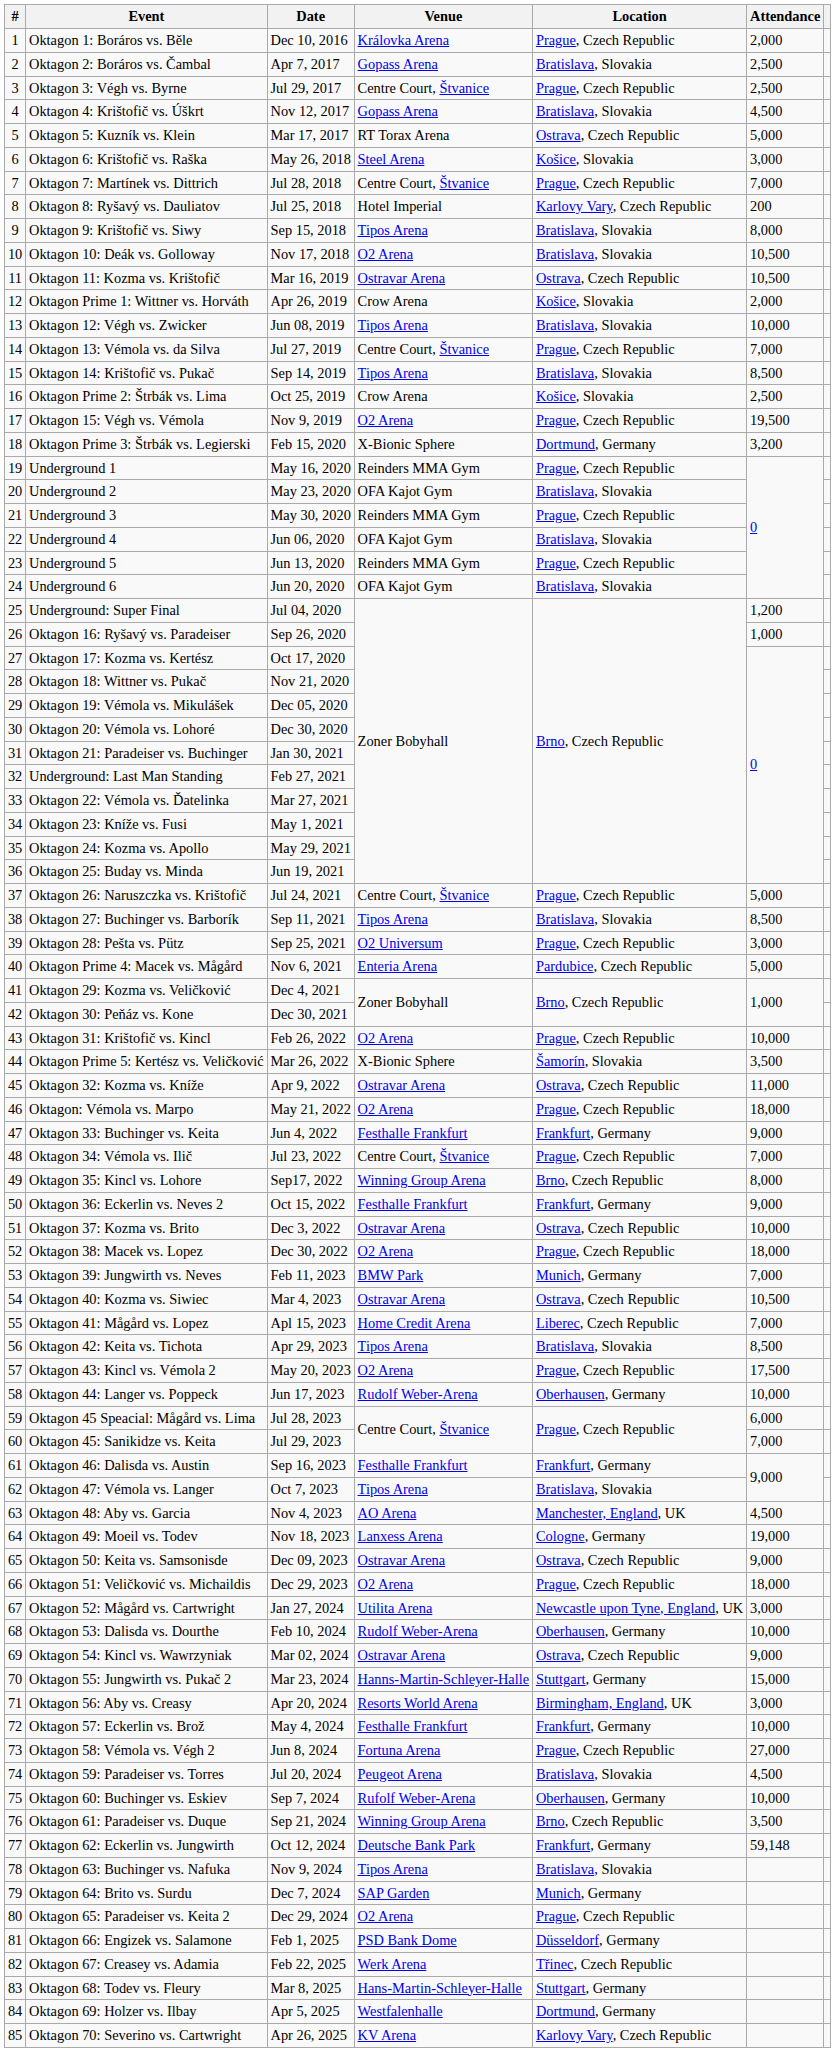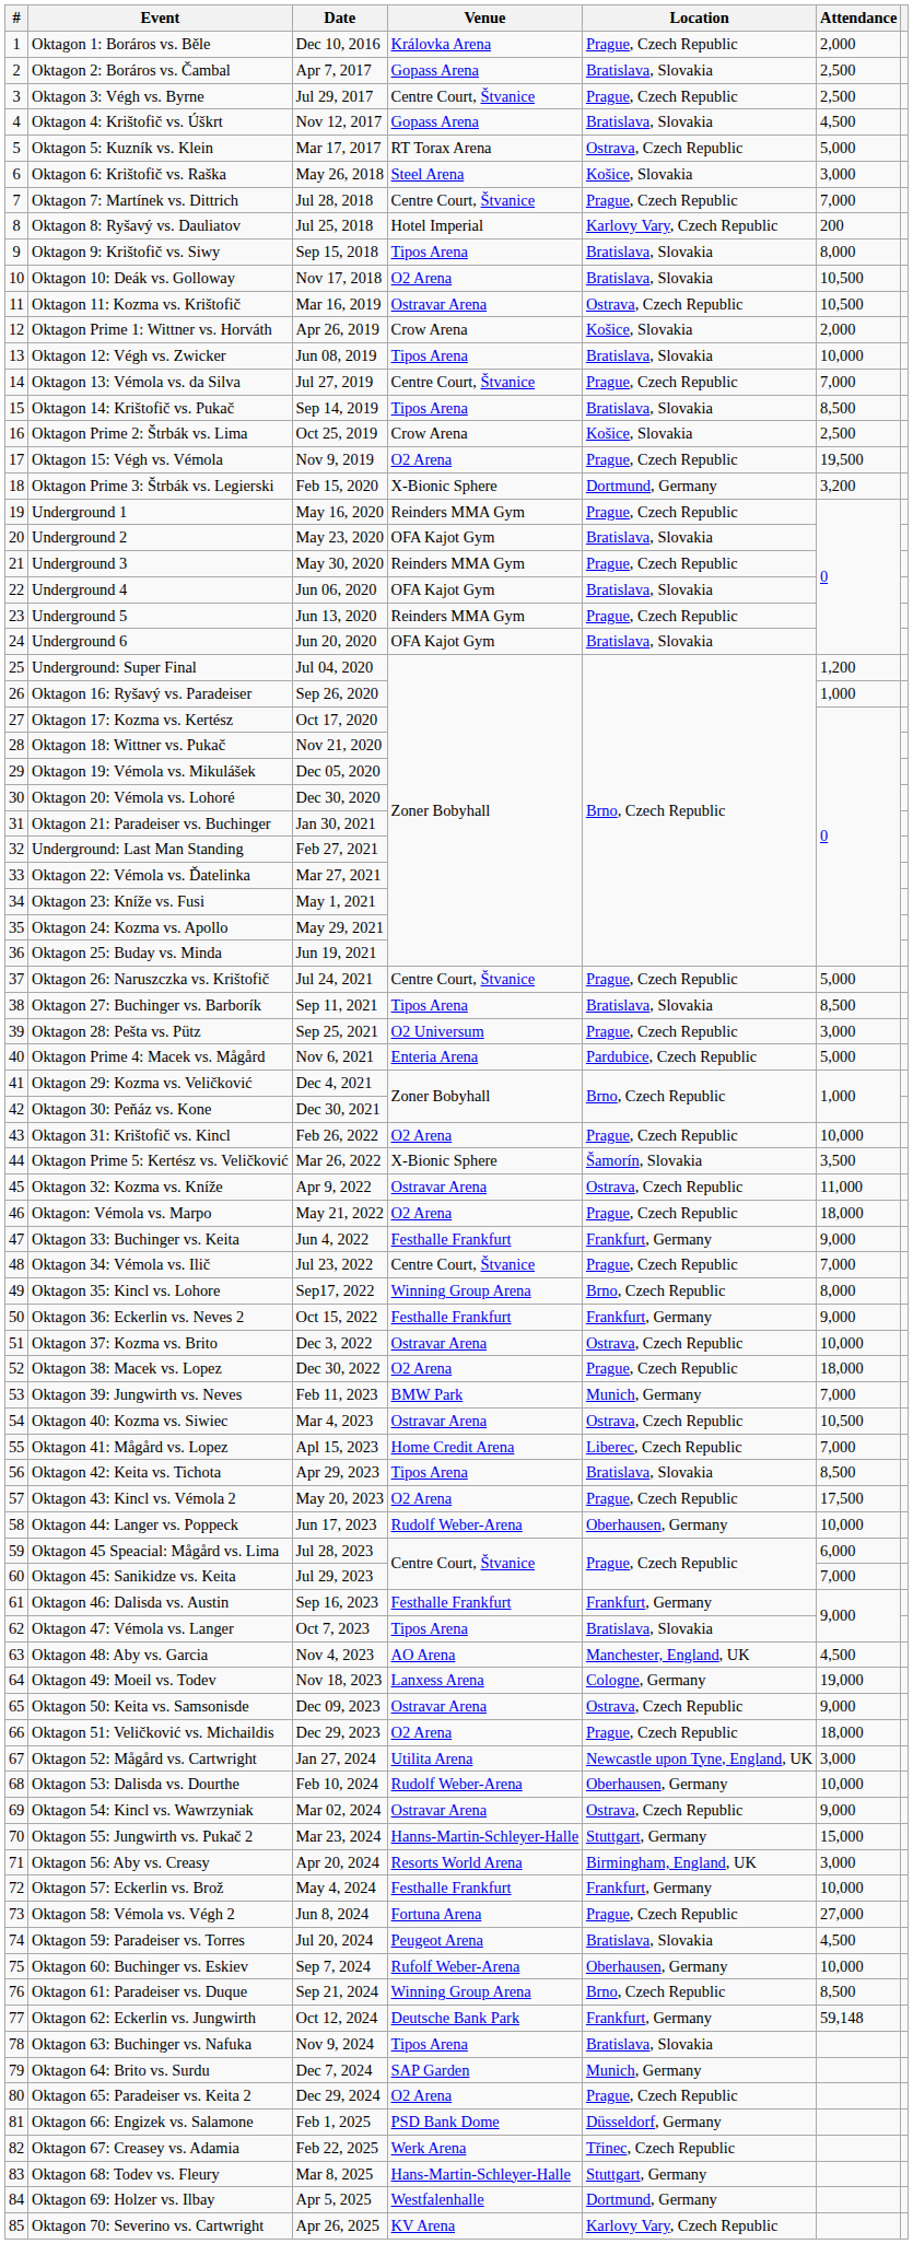Oktagon 61: Paradeiser vs. Duque | Attendance: 3,500 -> 8,500
